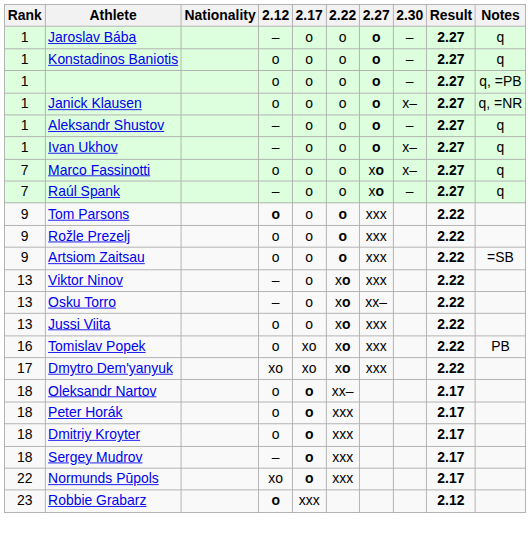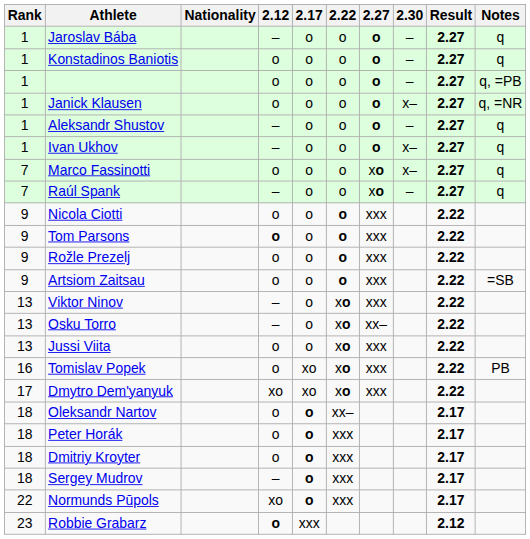+ row: 9 | Nicola Ciotti | o | o | o | xxx | 2.22
